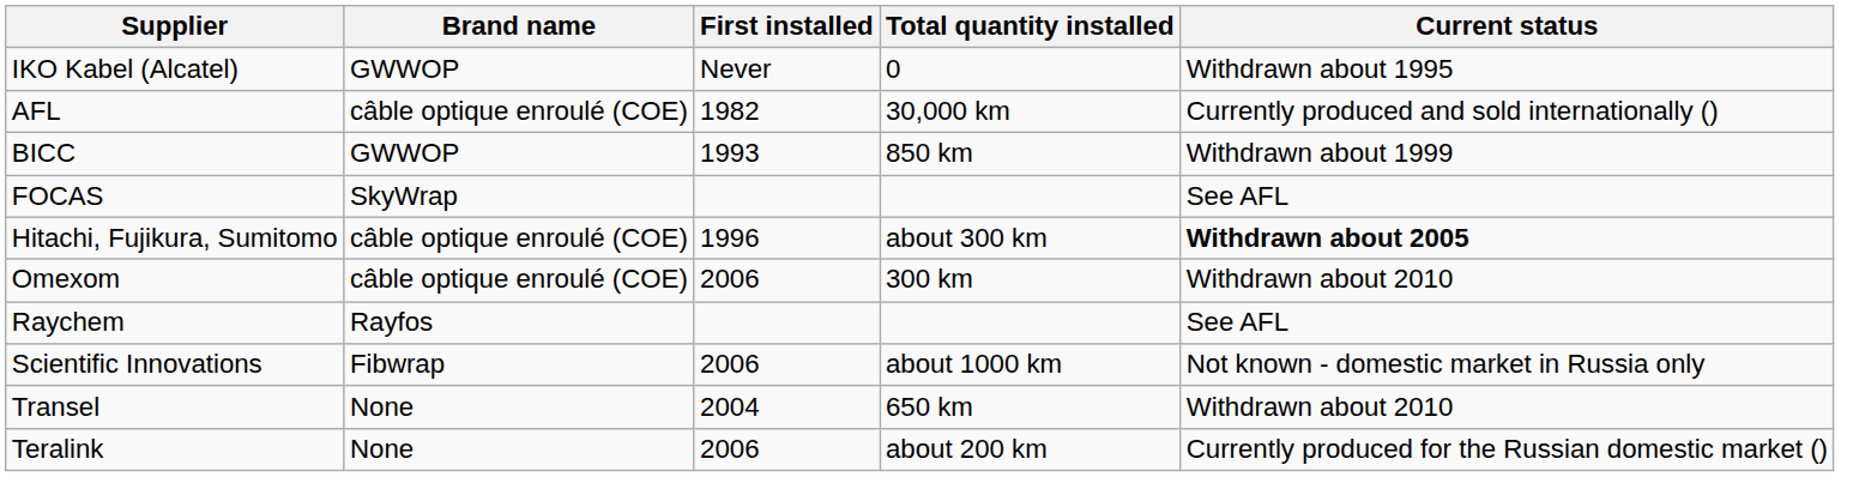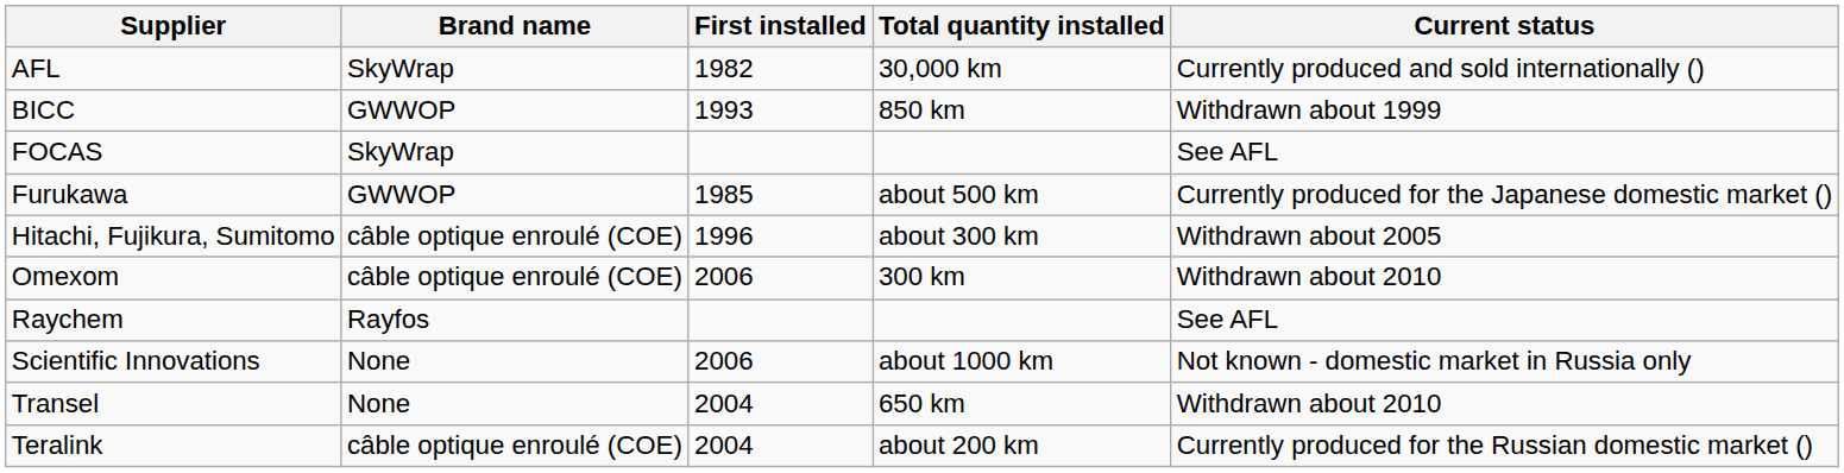- row: IKO Kabel (Alcatel) | GWWOP | Never | 0 | Withdrawn about 1995
AFL | Brand name: câble optique enroulé (COE) -> SkyWrap
+ row: Furukawa | GWWOP | 1985 | about 500 km | Currently produced for the Japanese domestic market ()
Hitachi, Fujikura, Sumitomo | Current status: bold -> normal
Scientific Innovations | Brand name: Fibwrap -> None
Teralink | Brand name: None -> câble optique enroulé (COE)
Teralink | First installed: 2006 -> 2004
